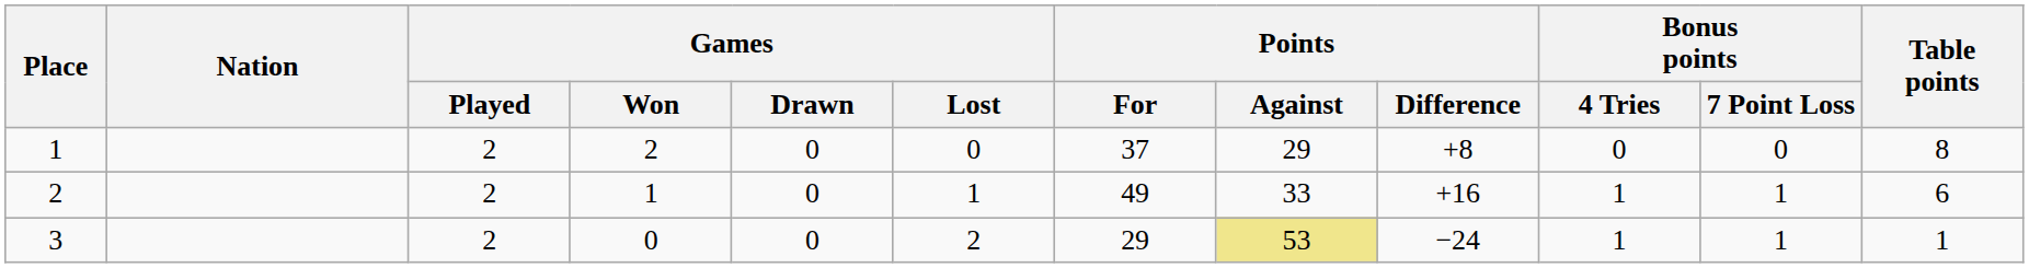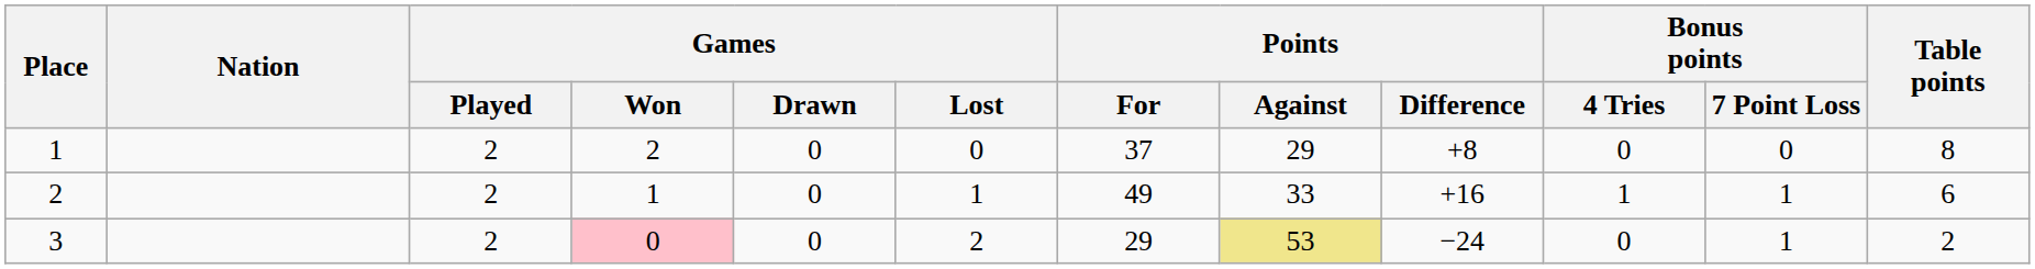3 | Games / Won: no background -> pink background
3 | Bonus points / 4 Tries: 1 -> 0
3 | Table points: 1 -> 2
